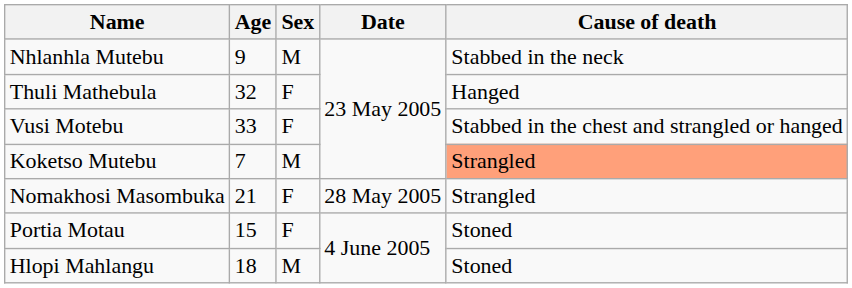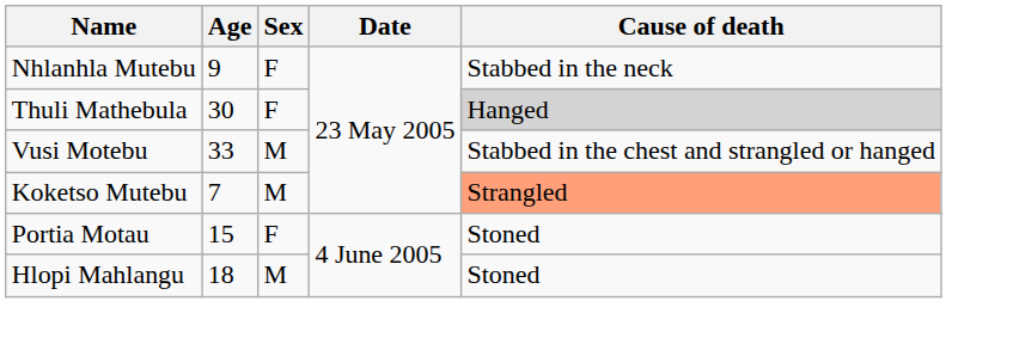Nhlanhla Mutebu | Sex: M -> F
Thuli Mathebula | Age: 32 -> 30
Thuli Mathebula | Cause of death: no background -> lightgrey background
Vusi Motebu | Sex: F -> M
- row: Nomakhosi Masombuka | 21 | F | 28 May 2005 | Strangled
